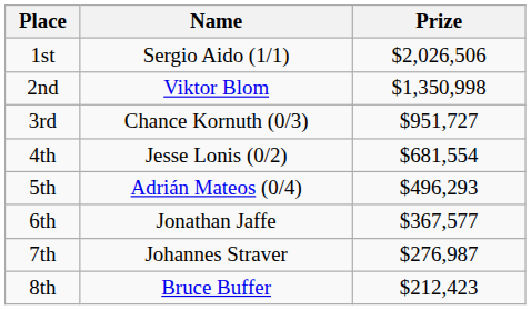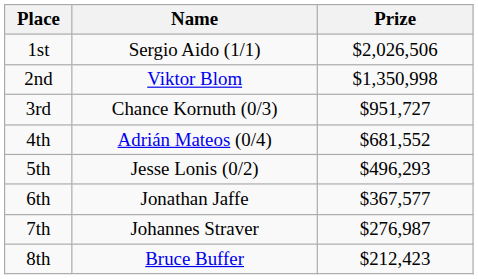4th | Name: Jesse Lonis (0/2) -> Adrián Mateos (0/4)
4th | Prize: $681,554 -> $681,552
5th | Name: Adrián Mateos (0/4) -> Jesse Lonis (0/2)
